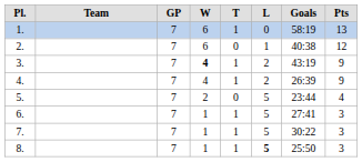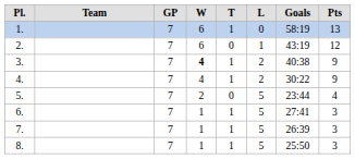2. | column 7: 40:38 -> 43:19
3. | column 7: 43:19 -> 40:38
4. | column 7: 26:39 -> 30:22
7. | column 7: 30:22 -> 26:39
8. | column 6: bold -> normal
